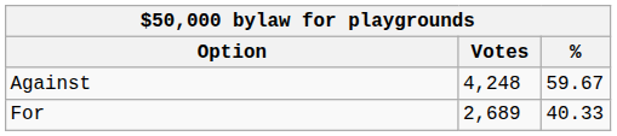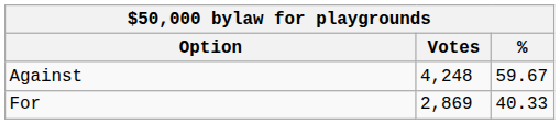For | Votes: 2,689 -> 2,869
